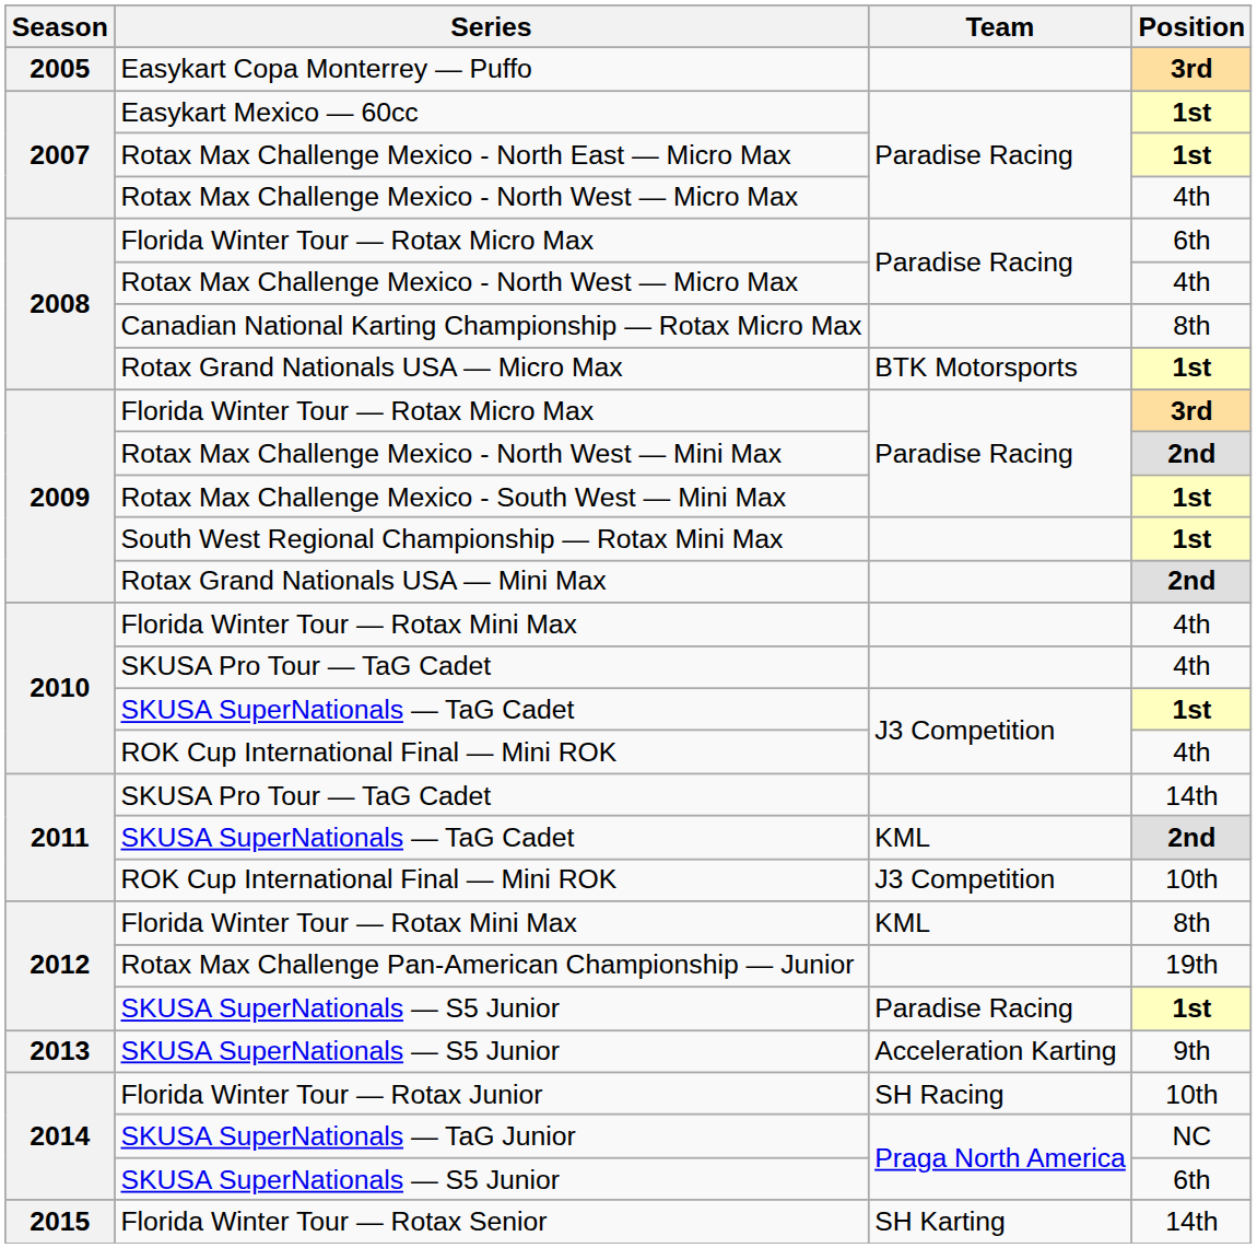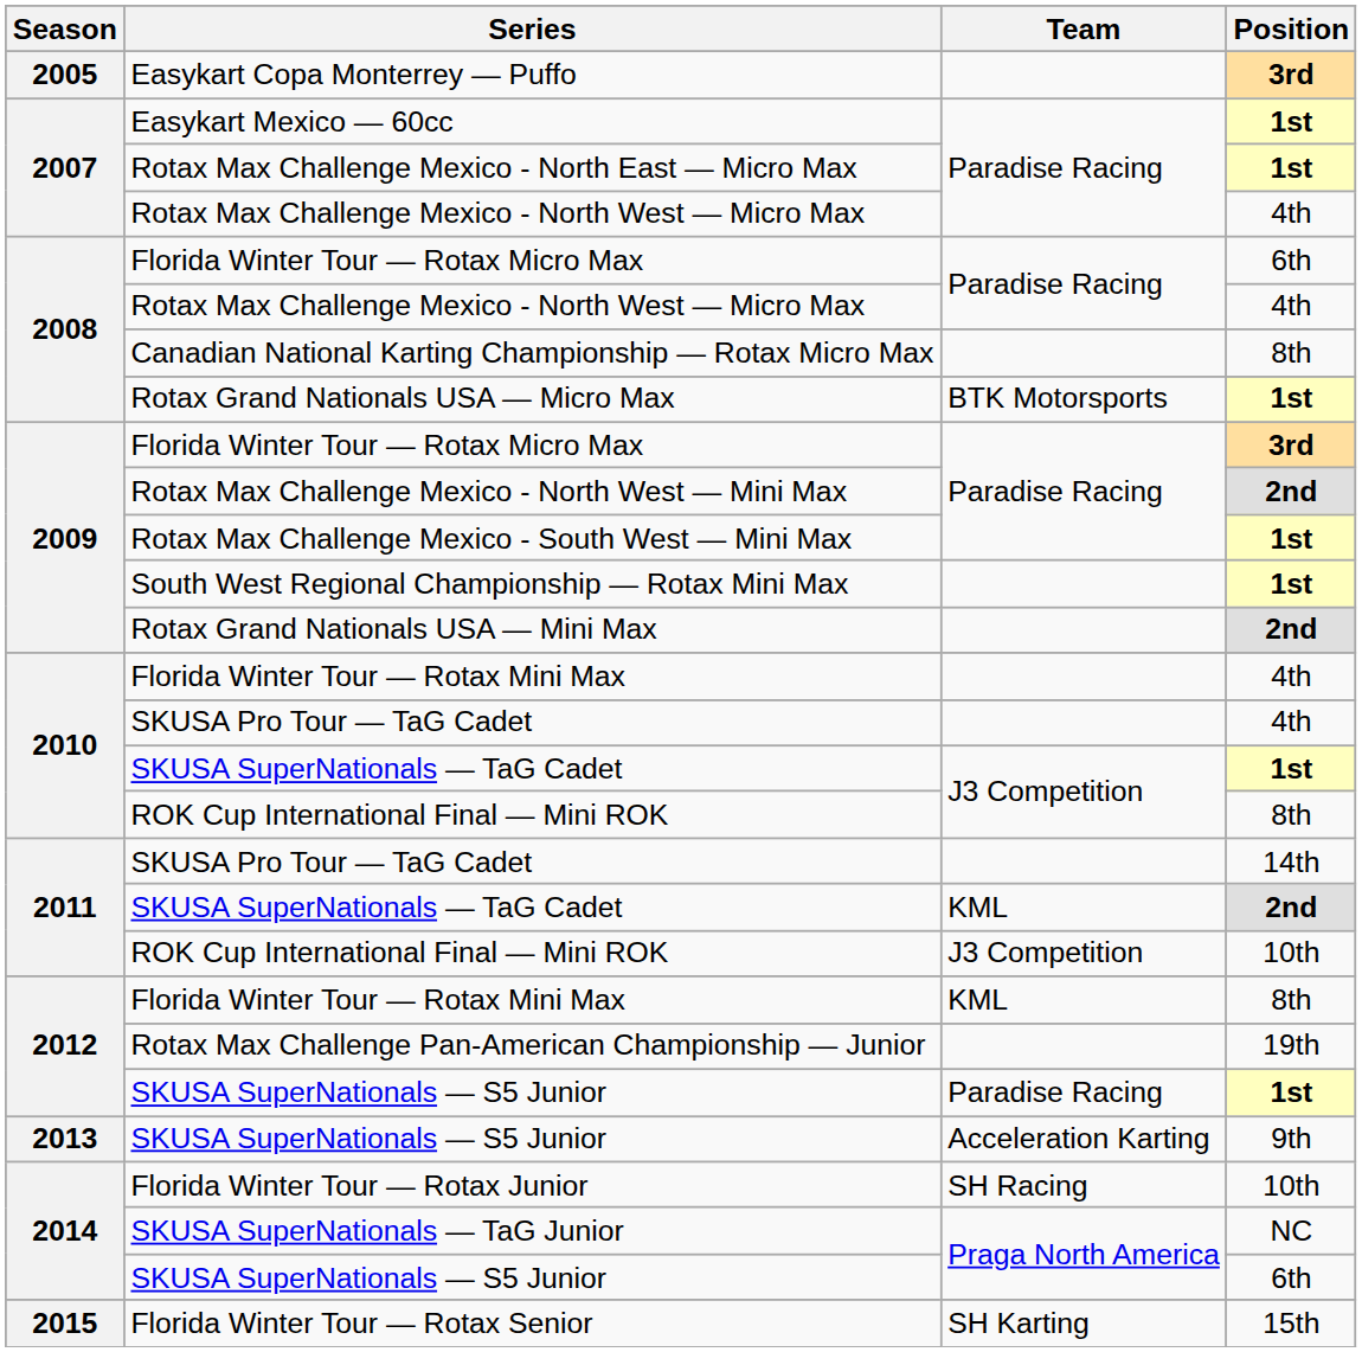2010 / ROK Cup International Final — Mini ROK | Position: 4th -> 8th
Florida Winter Tour — Rotax Senior | Position: 14th -> 15th
